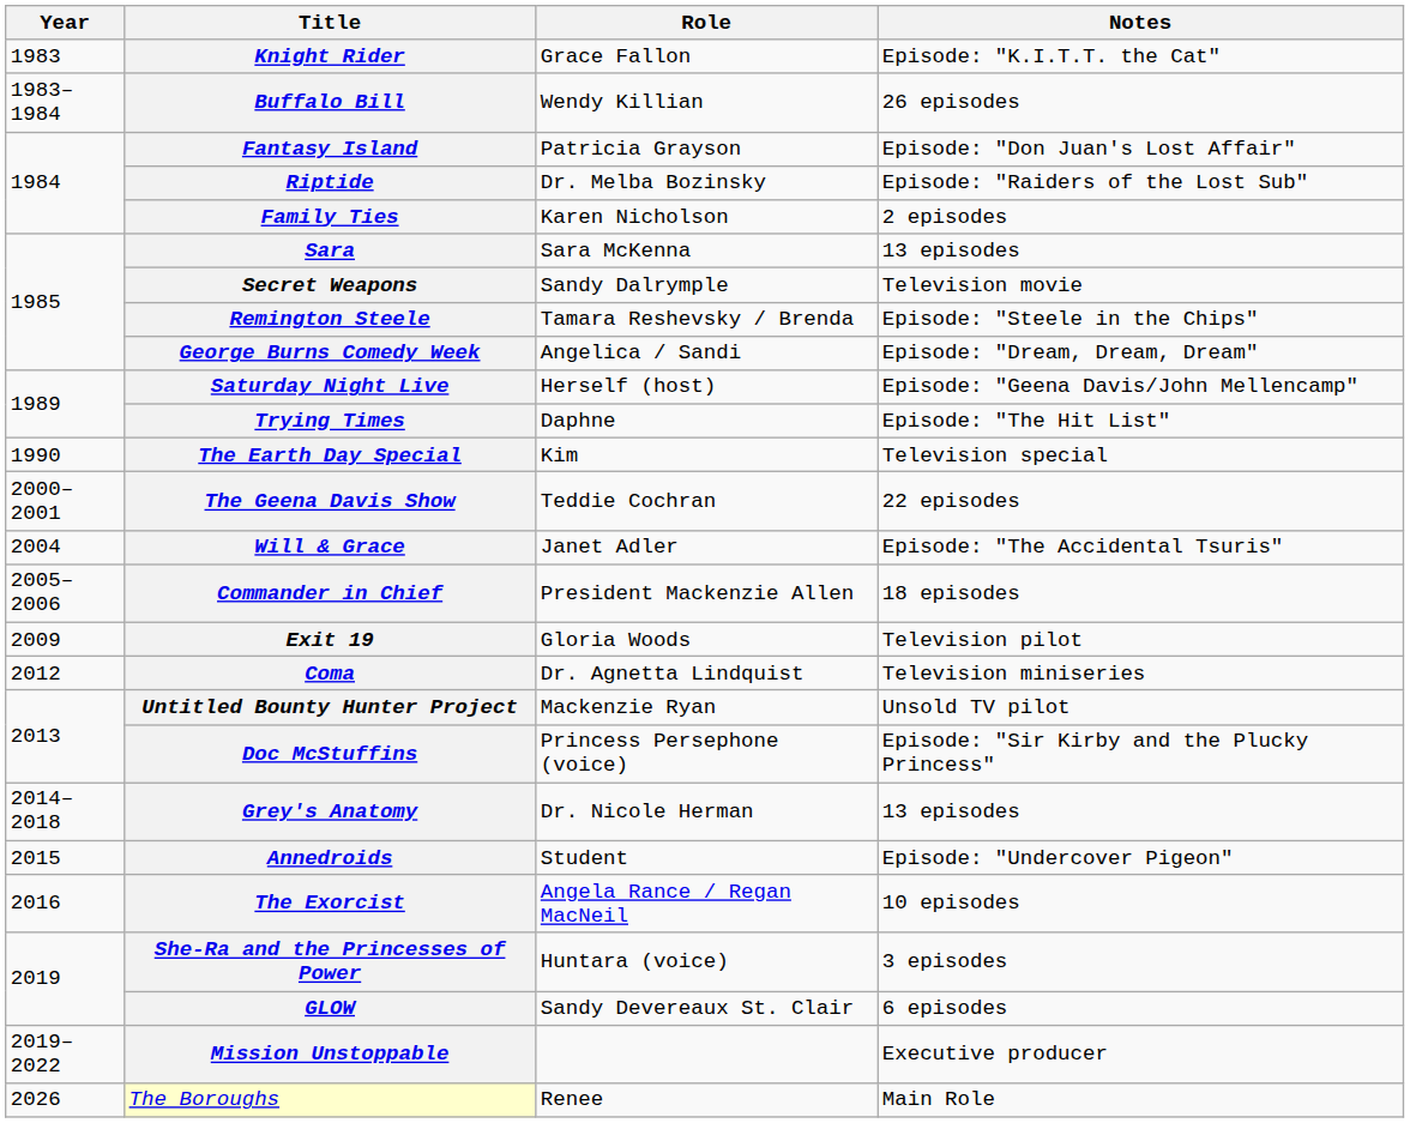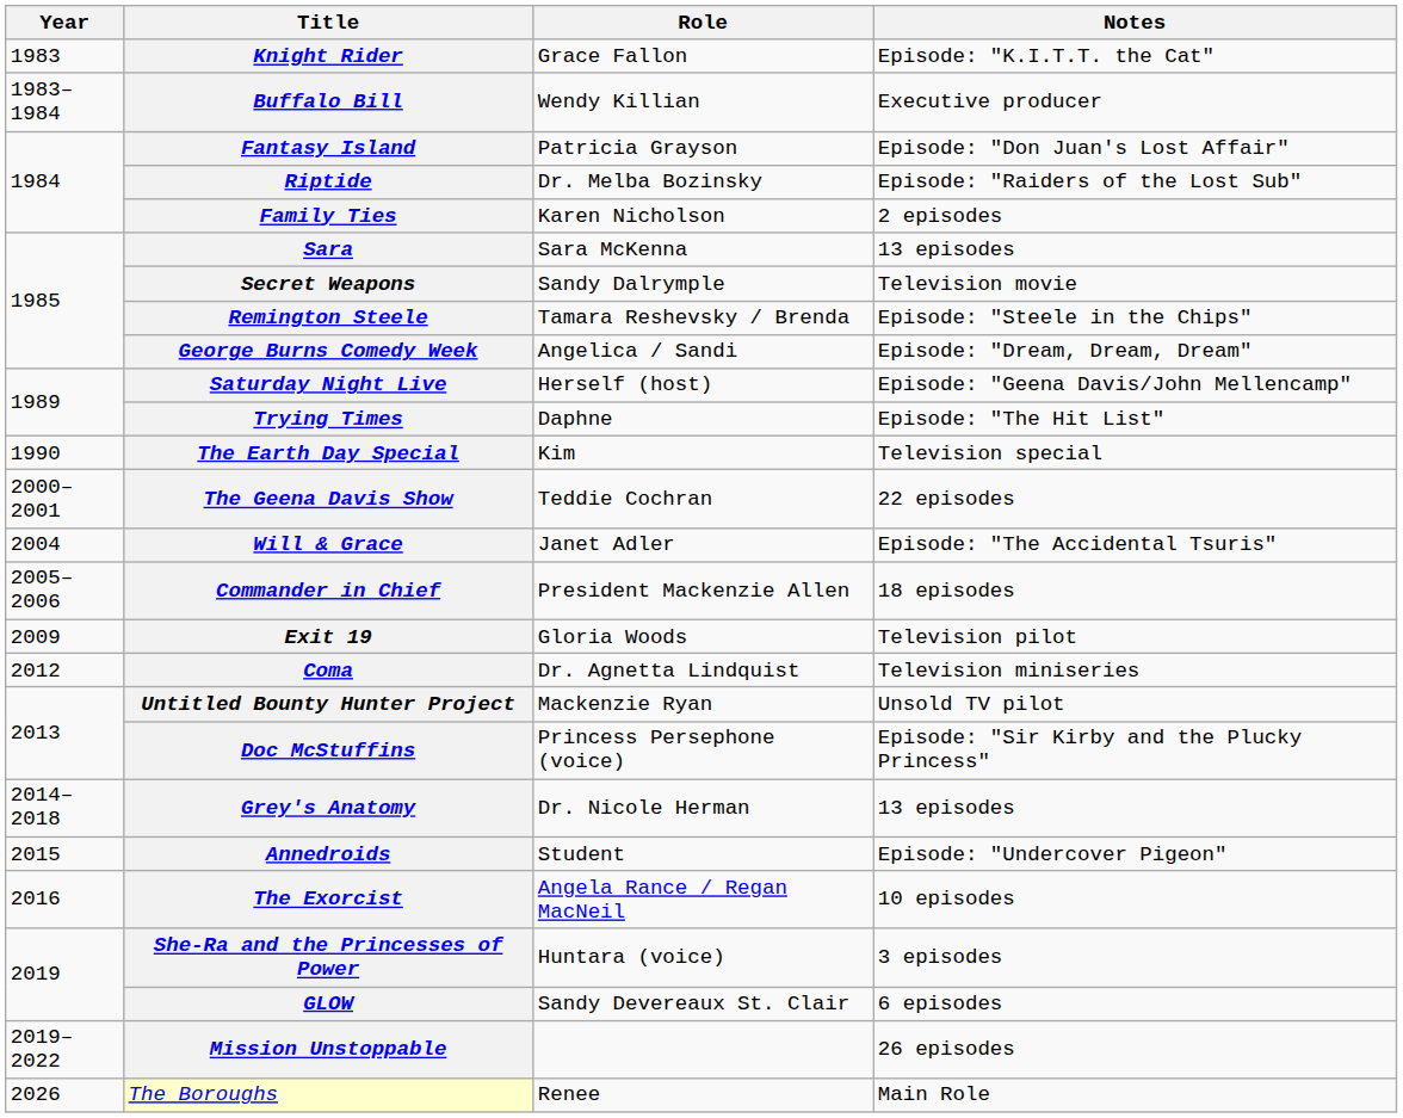Buffalo Bill | Notes: 26 episodes -> Executive producer
Mission Unstoppable | Notes: Executive producer -> 26 episodes
